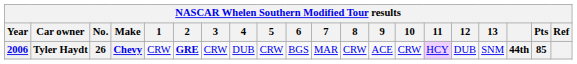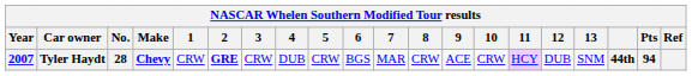Tyler Haydt | Year: 2006 -> 2007
Tyler Haydt | No.: 26 -> 28
Tyler Haydt | Pts: 85 -> 94
